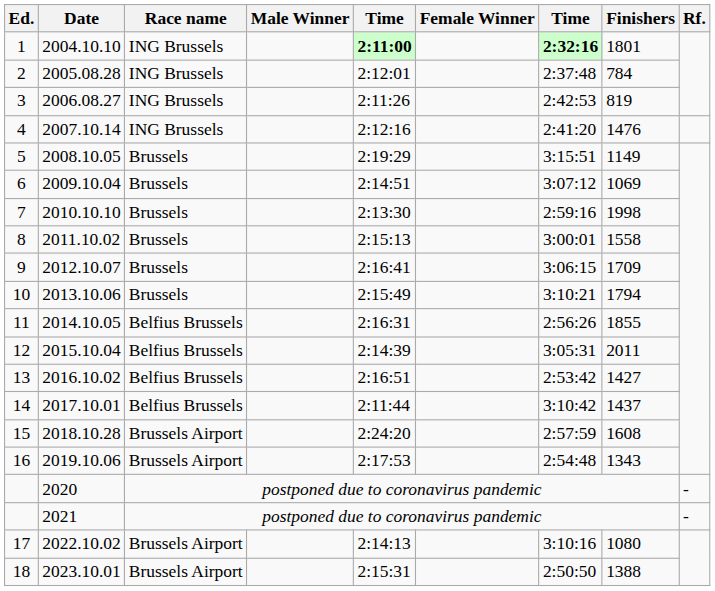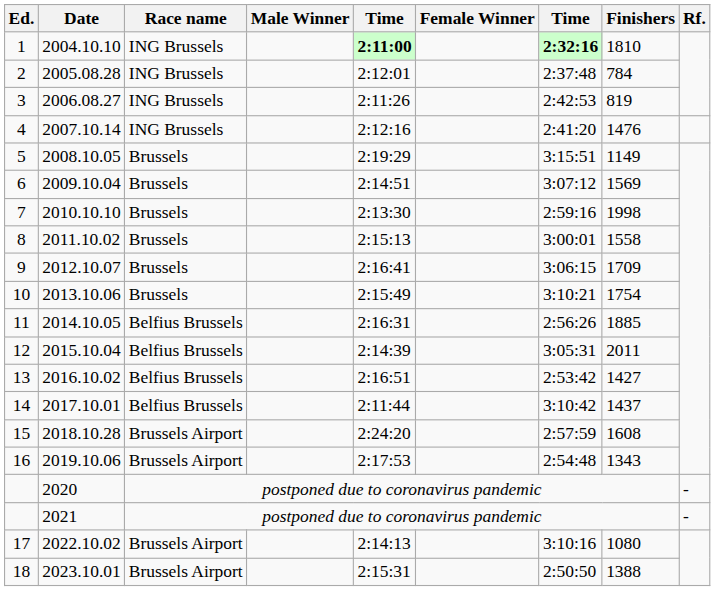2004.10.10 | Finishers: 1801 -> 1810
2009.10.04 | Finishers: 1069 -> 1569
2013.10.06 | Finishers: 1794 -> 1754
2014.10.05 | Finishers: 1855 -> 1885
